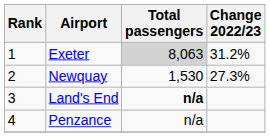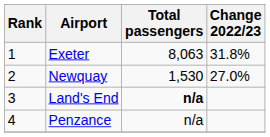Exeter | Total passengers: lightgrey background -> no background
Exeter | Change 2022/23: 31.2% -> 31.8%
Newquay | Change 2022/23: 27.3% -> 27.0%
